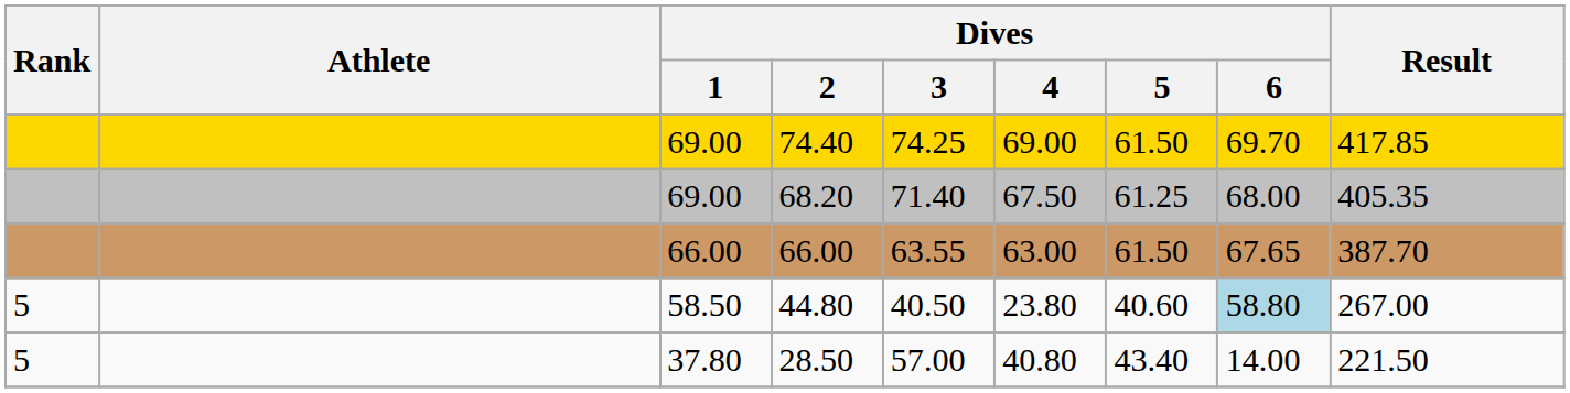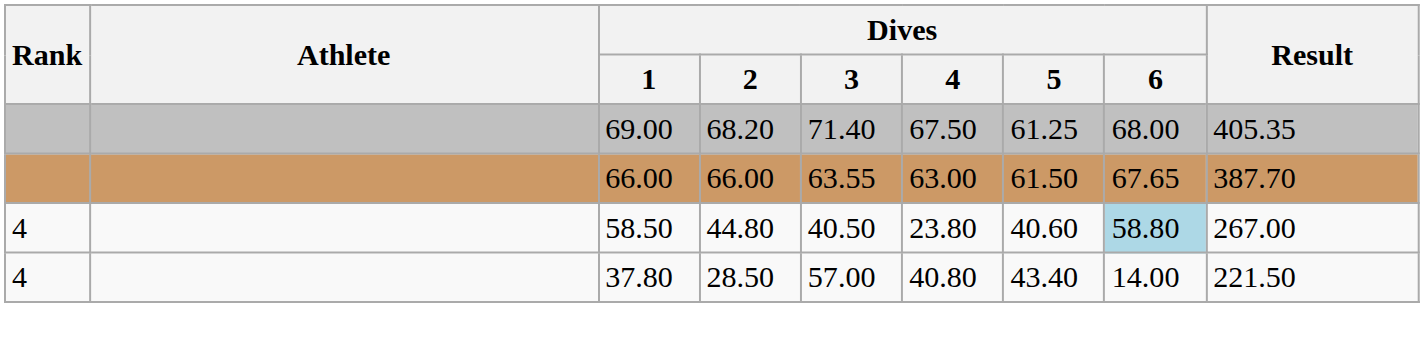- row: 69.00 | 74.40 | 74.25 | 69.00 | 61.50 | 69.70 | 417.85
44.80 | Rank: 5 -> 4
28.50 | Rank: 5 -> 4
